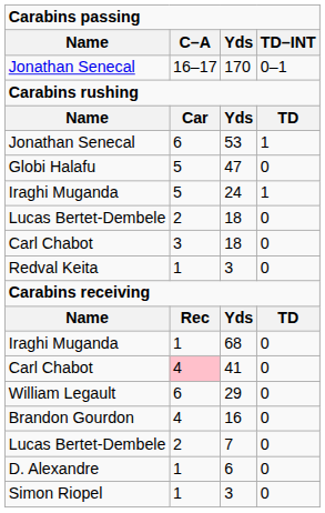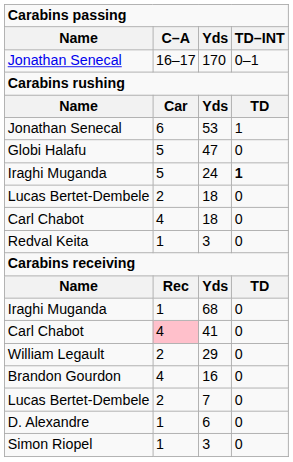24 | TD–INT: normal -> bold
Carl Chabot / 18 | C–A: 3 -> 4
29 | C–A: 6 -> 2
